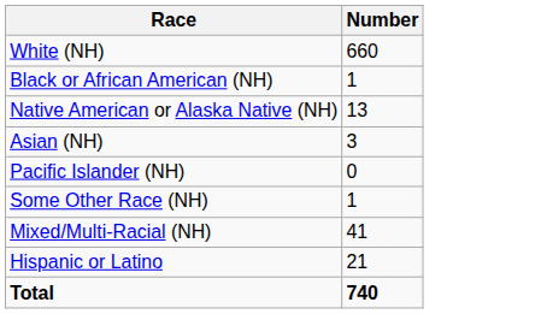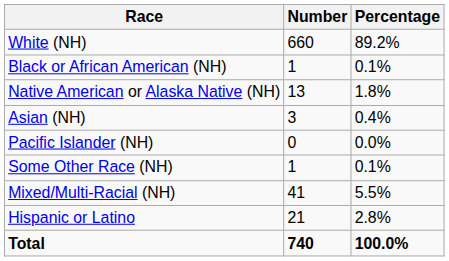+ column: Percentage | 89.2% | 0.1% | 1.8% | 0.4% | 0.0% | 0.1% | 5.5% | 2.8% | 100.0%
